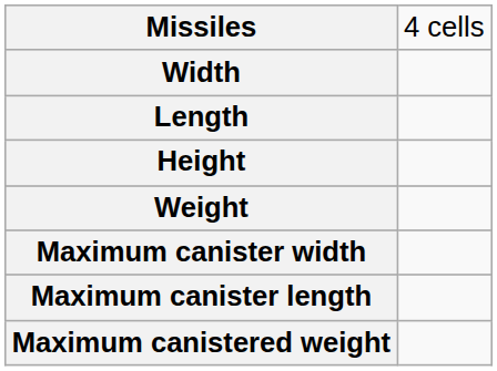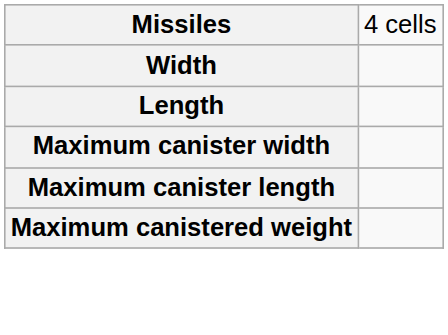- row: Height
- row: Weight
